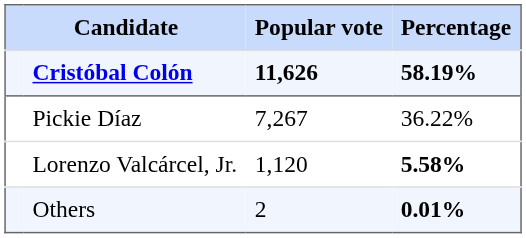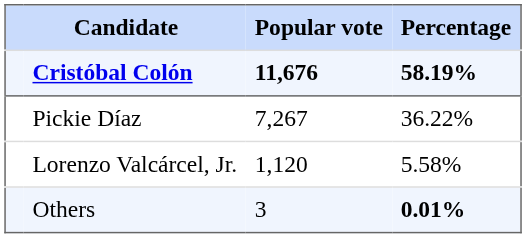Cristóbal Colón | Popular vote: 11,626 -> 11,676
Lorenzo Valcárcel, Jr. | Percentage: bold -> normal
Others | Popular vote: 2 -> 3
